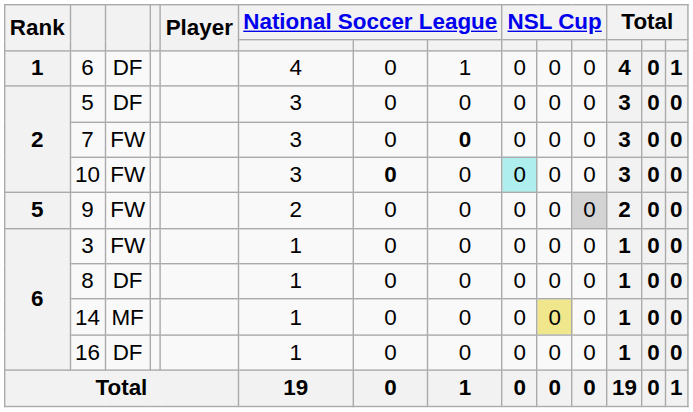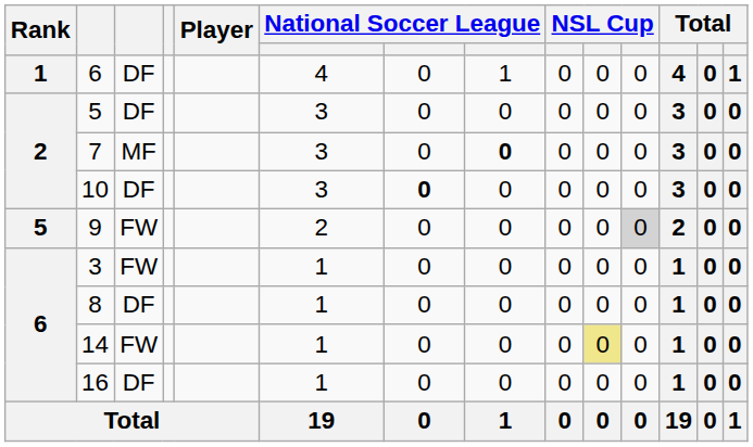7 | column 3: FW -> MF
10 | column 3: FW -> DF
10 | column 9: paleturquoise background -> no background
14 | column 3: MF -> FW
